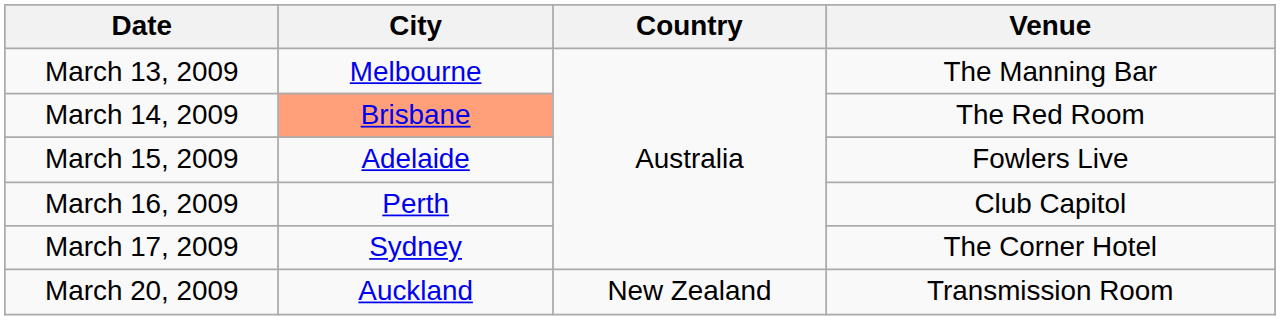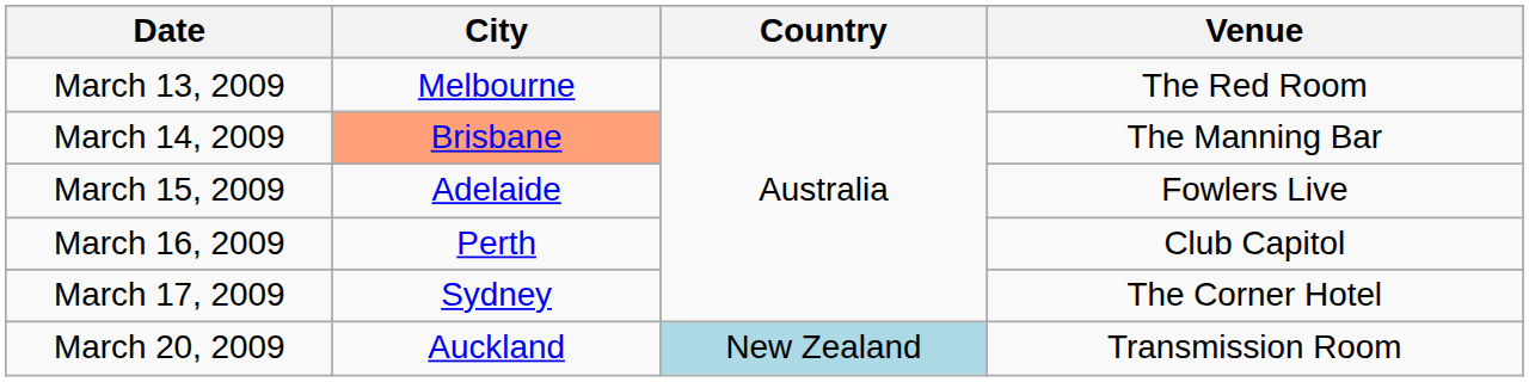March 13, 2009 | Venue: The Manning Bar -> The Red Room
March 14, 2009 | Venue: The Red Room -> The Manning Bar
March 20, 2009 | Country: no background -> lightblue background
